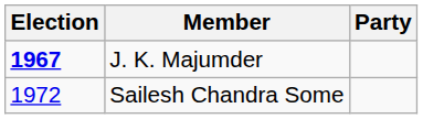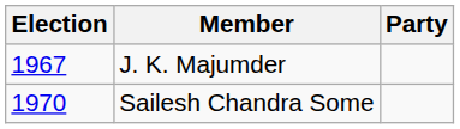J. K. Majumder | Election: bold -> normal
Sailesh Chandra Some | Election: 1972 -> 1970
